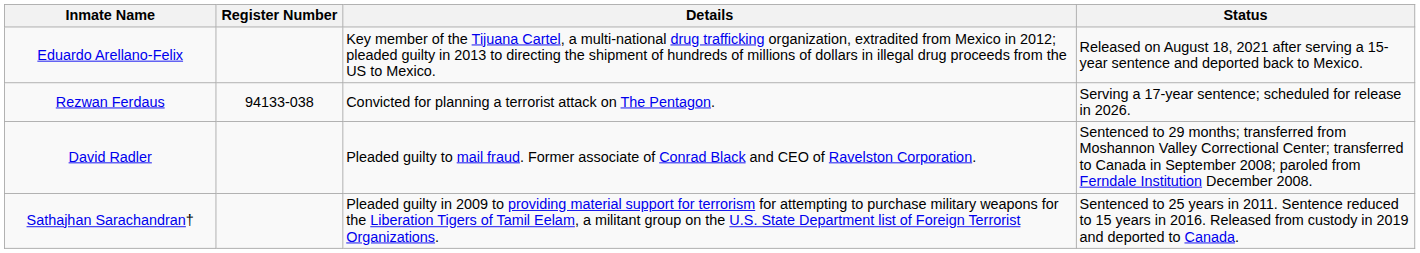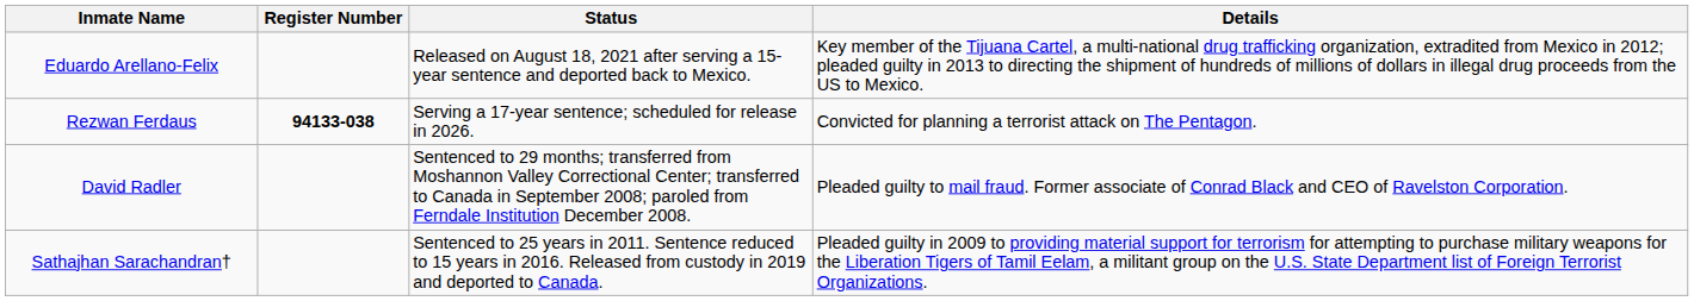columns swapped: Status <-> Details
Rezwan Ferdaus | Register Number: normal -> bold
